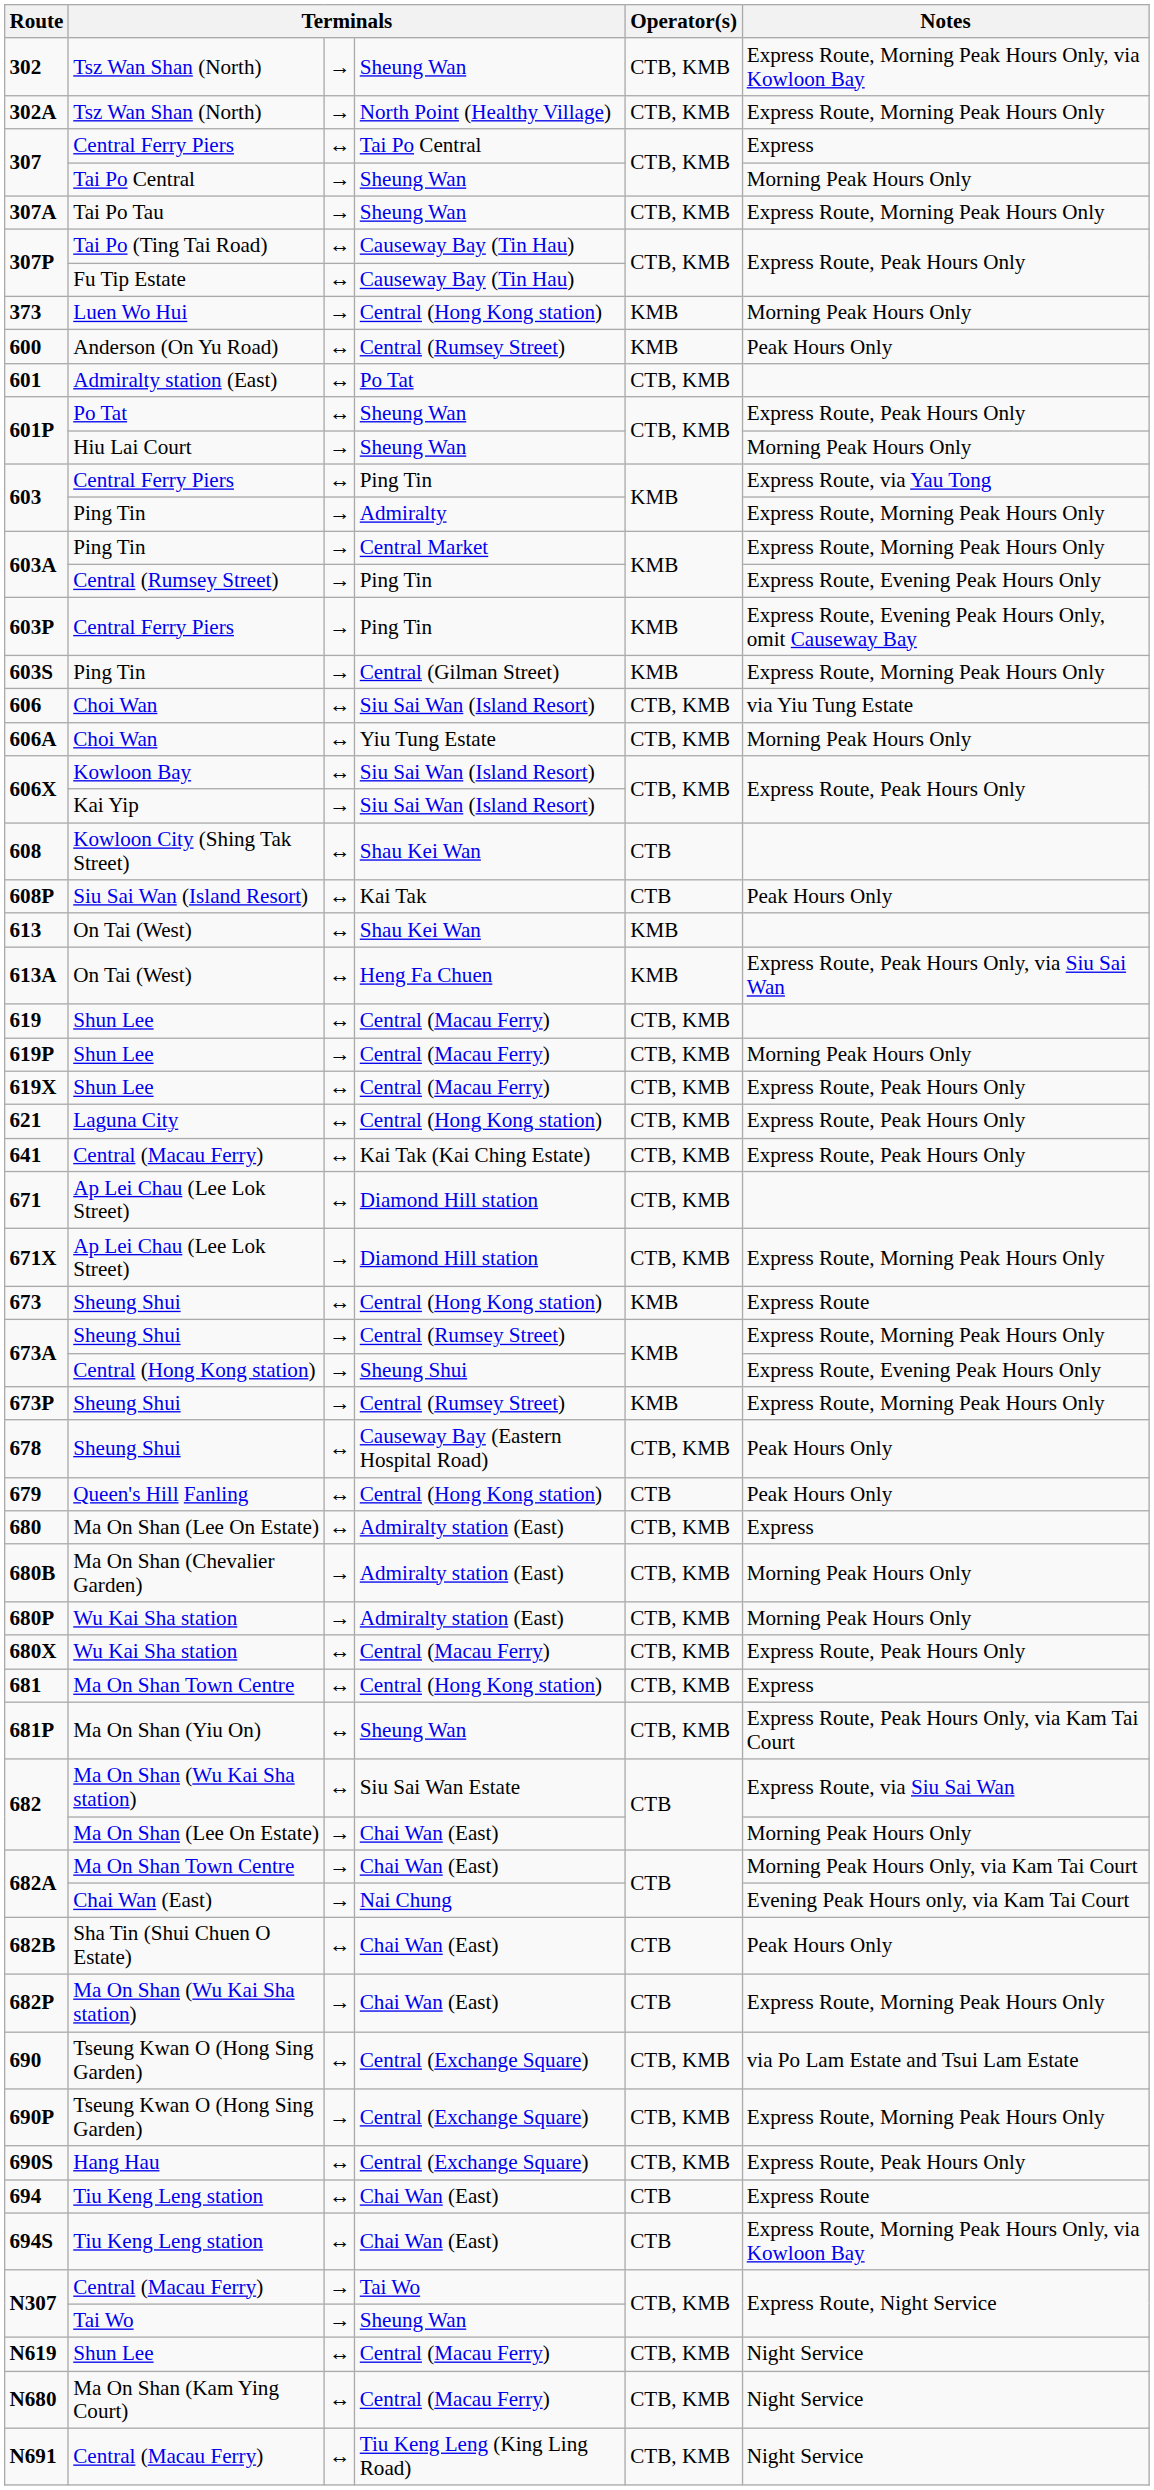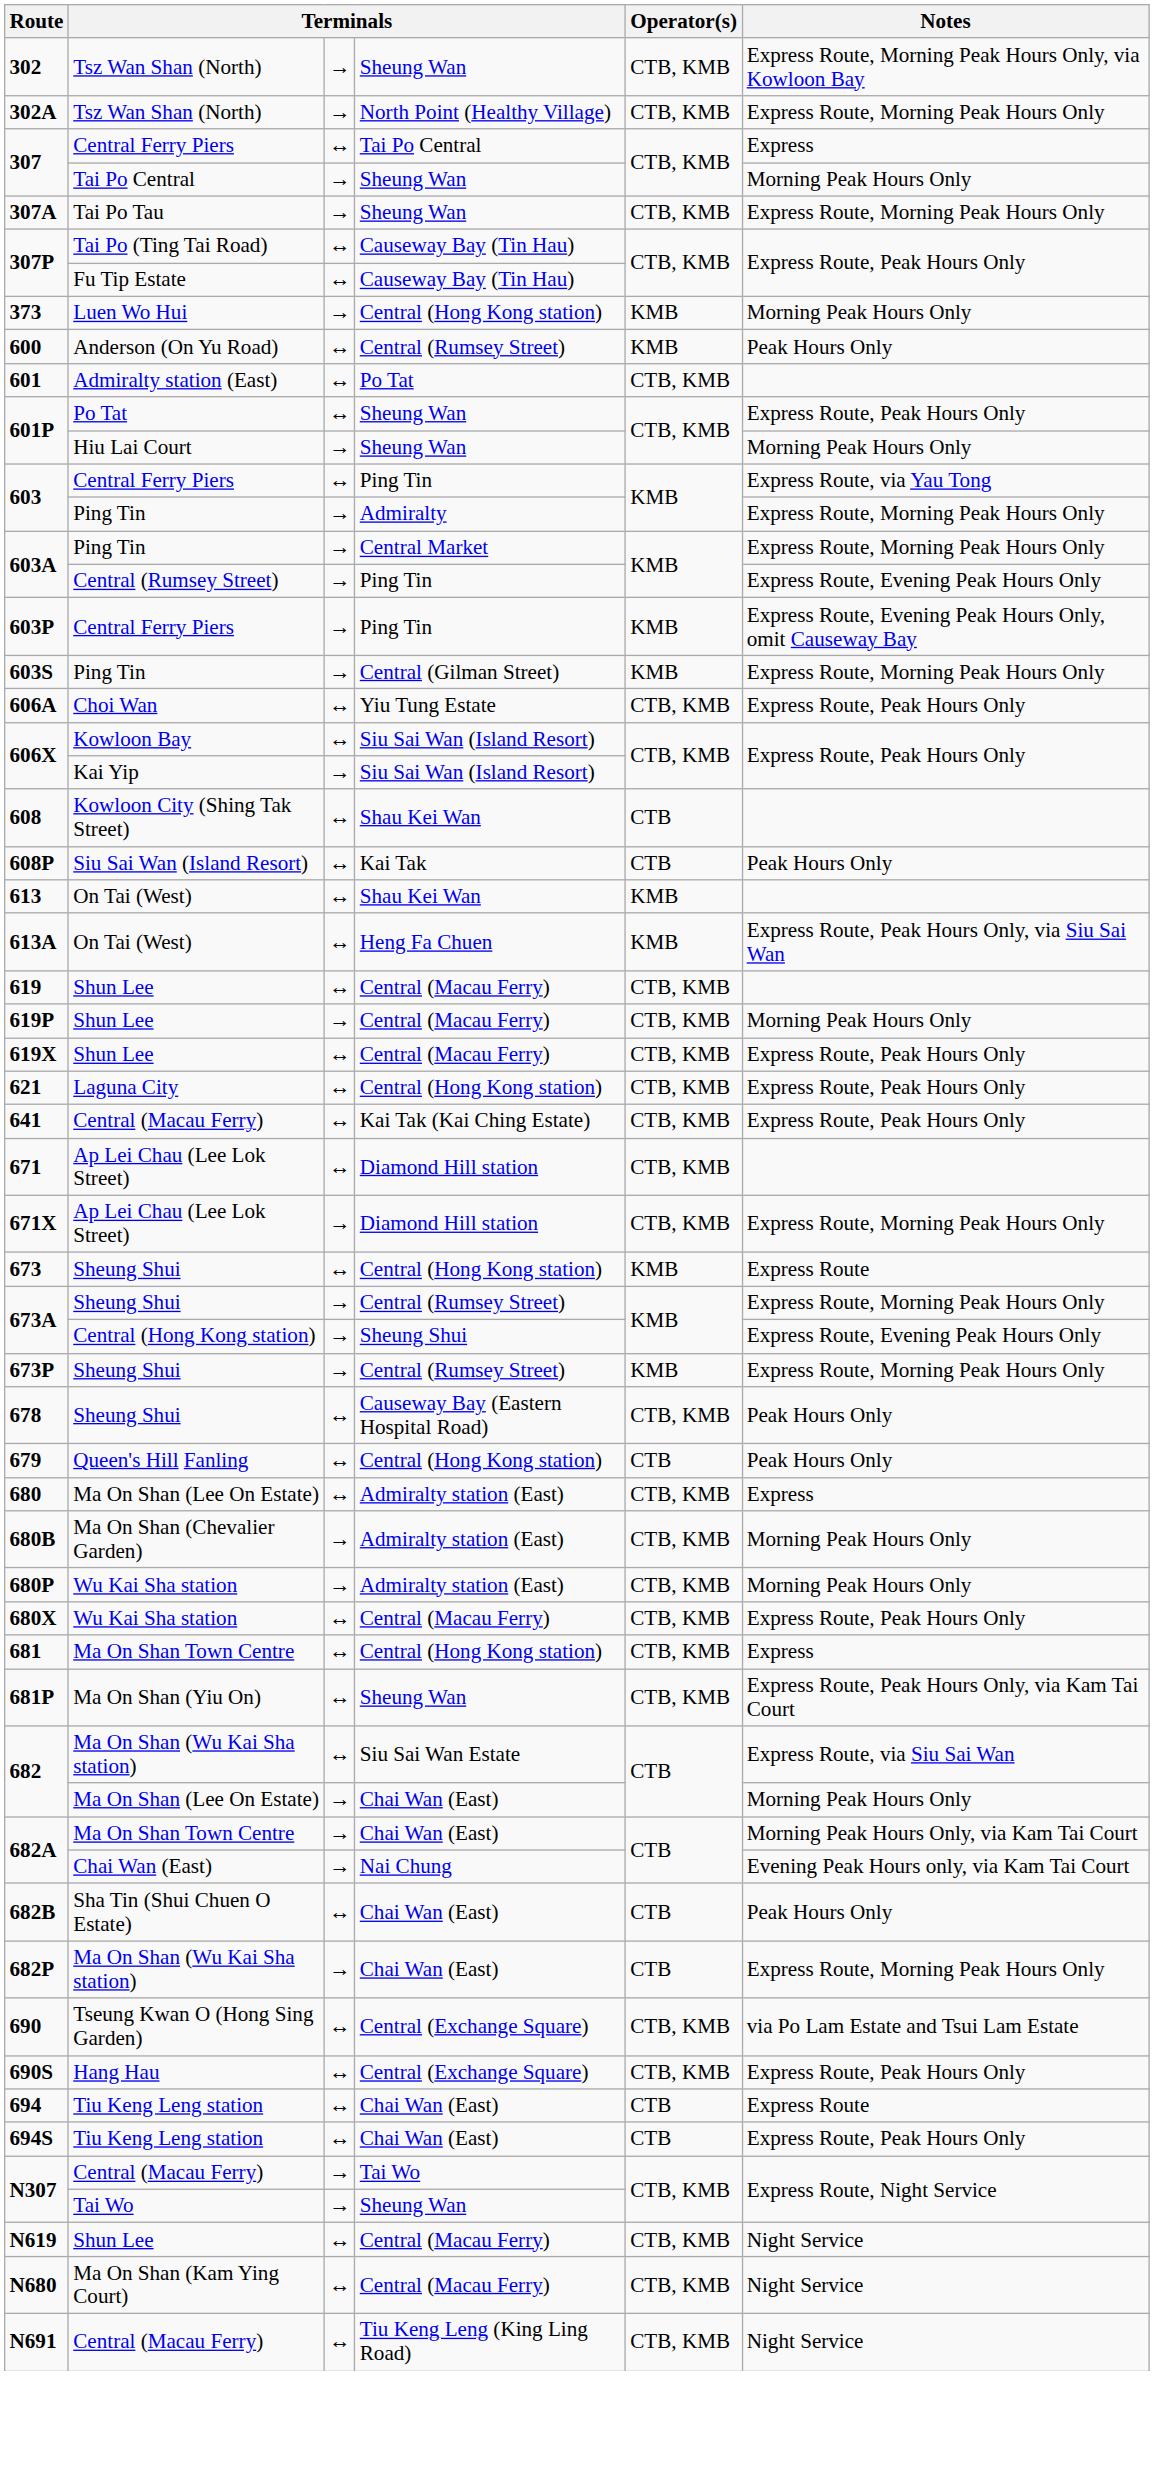- row: 606 | Choi Wan | ↔ | Siu Sai Wan (Island Resort) | CTB, KMB | via Yiu Tung Estate
606A | Notes: Morning Peak Hours Only -> Express Route, Peak Hours Only
- row: 690P | Tseung Kwan O (Hong Sing Garden) | → | Central (Exchange Square) | CTB, KMB | Express Route, Morning Peak Hours Only
694S | Notes: Express Route, Morning Peak Hours Only, via Kowloon Bay -> Express Route, Peak Hours Only
